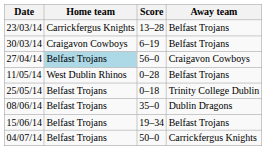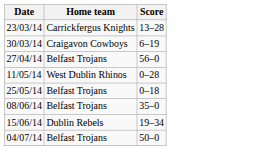- column: Away team | Belfast Trojans | Belfast Trojans | Craigavon Cowboys | Belfast Trojans | Trinity College Dublin | Dublin Dragons | Belfast Trojans | Carrickfergus Knights
27/04/14 | Home team: lightblue background -> no background
15/06/14 | Home team: Belfast Trojans -> Dublin Rebels
